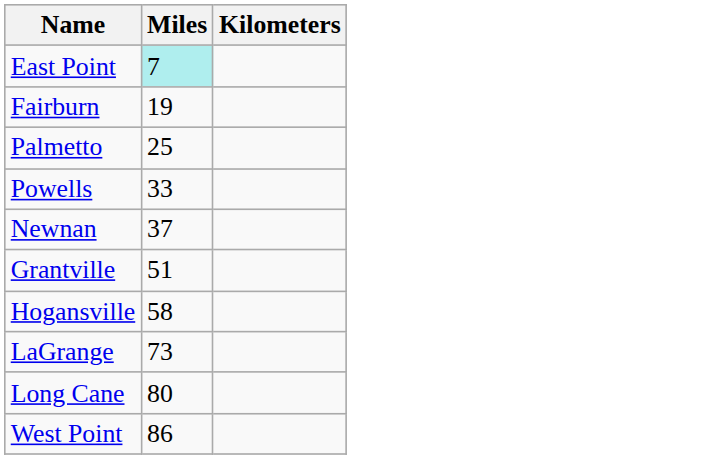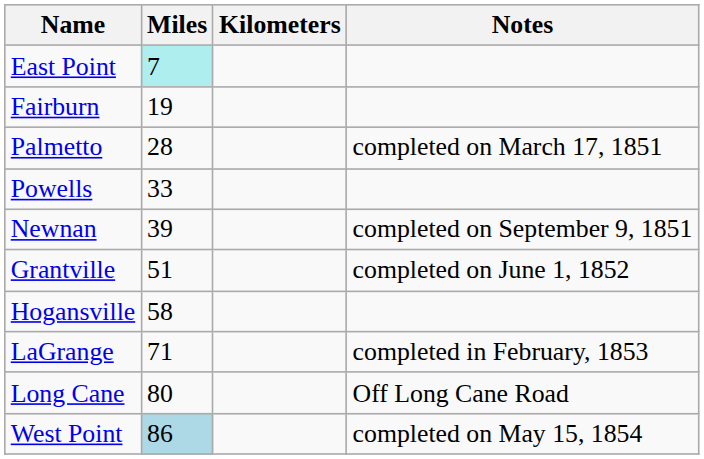+ column: Notes | completed on March 17, 1851 | completed on September 9, 1851 | completed on June 1, 1852 | completed in February, 1853 | Off Long Cane Road | completed on May 15, 1854
Palmetto | Miles: 25 -> 28
Newnan | Miles: 37 -> 39
LaGrange | Miles: 73 -> 71
West Point | Miles: no background -> lightblue background
